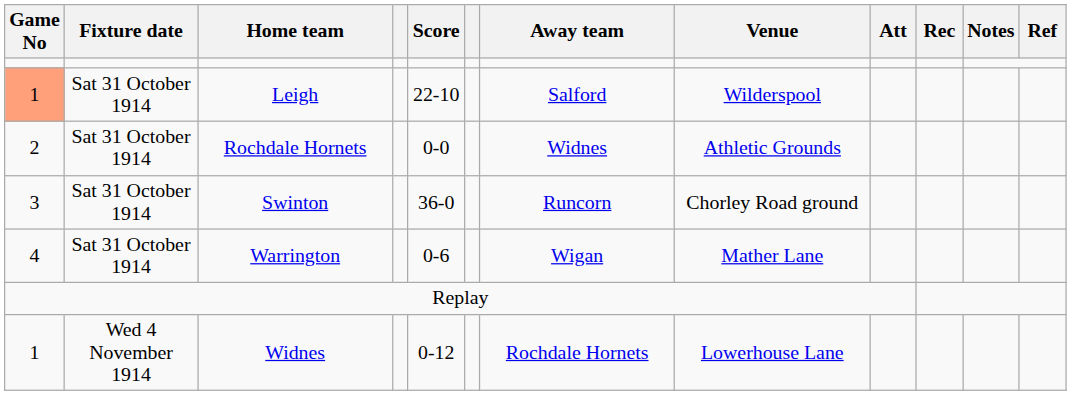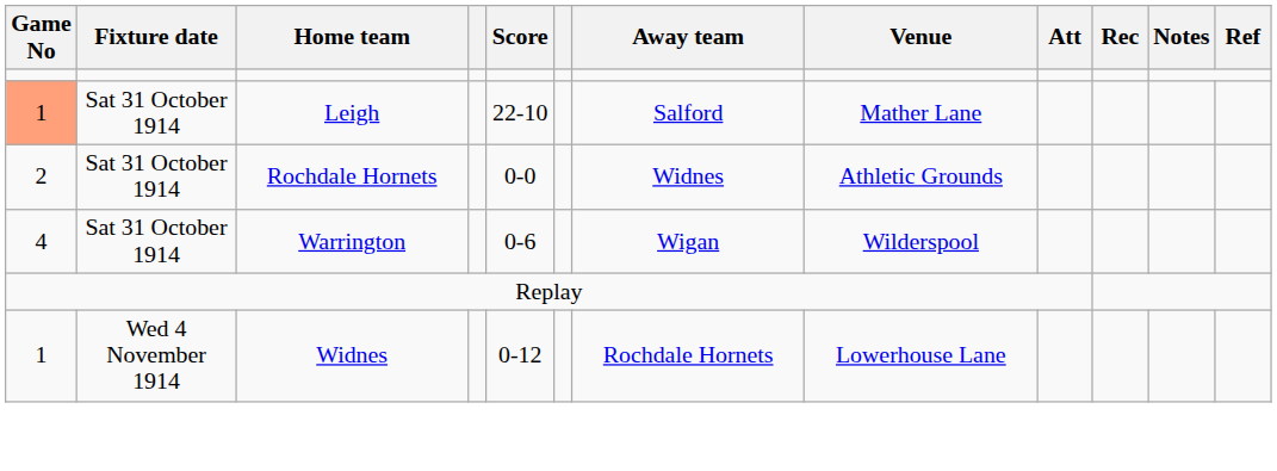Leigh | Venue: Wilderspool -> Mather Lane
- row: 3 | Sat 31 October 1914 | Swinton | 36-0 | Runcorn | Chorley Road ground
Warrington | Venue: Mather Lane -> Wilderspool
